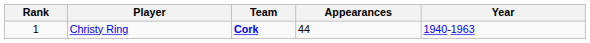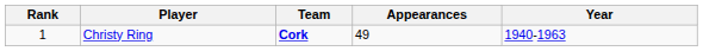Christy Ring | Appearances: 44 -> 49
